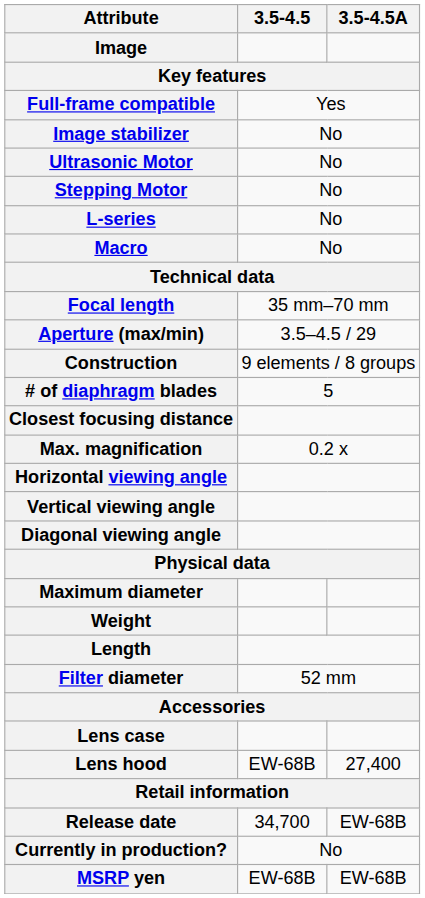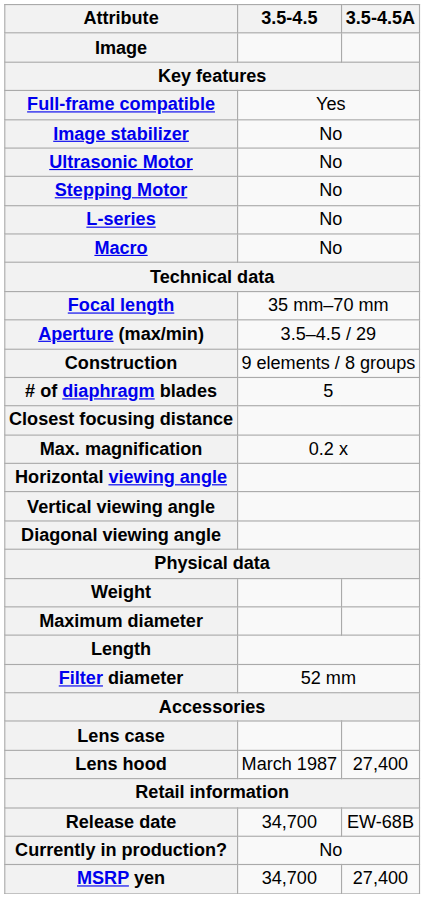rows swapped: Weight <-> Maximum diameter
Lens hood | 3.5-4.5: EW-68B -> March 1987
MSRP yen | 3.5-4.5: EW-68B -> 34,700
MSRP yen | 3.5-4.5A: EW-68B -> 27,400
